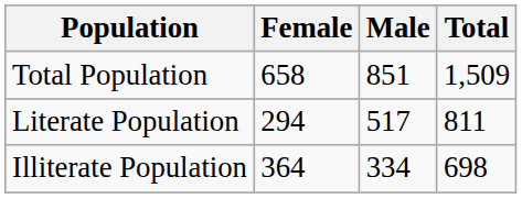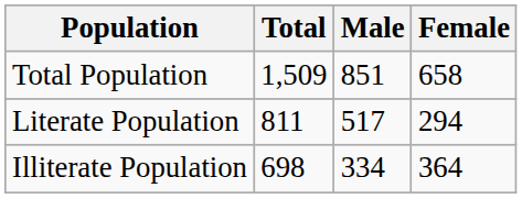columns swapped: Total <-> Female
